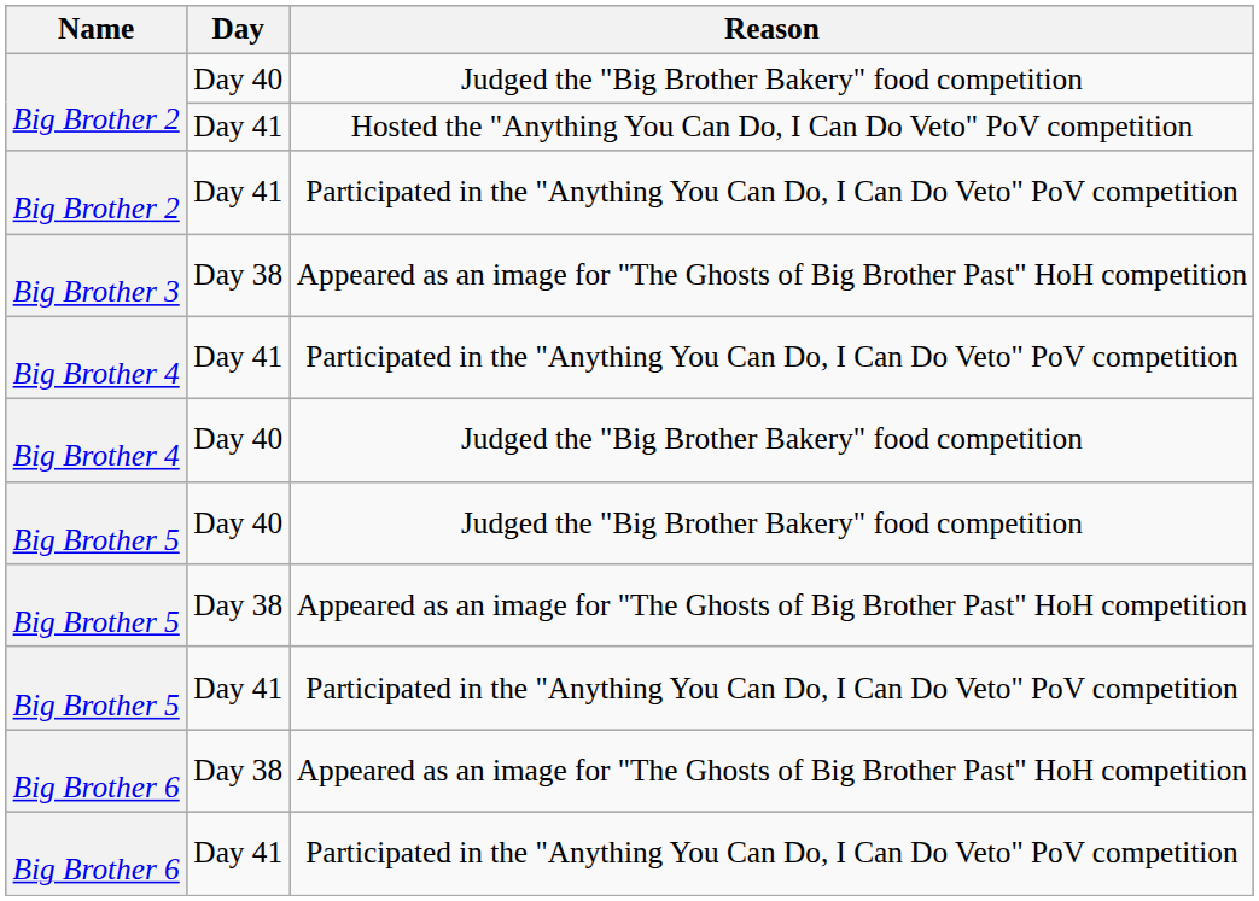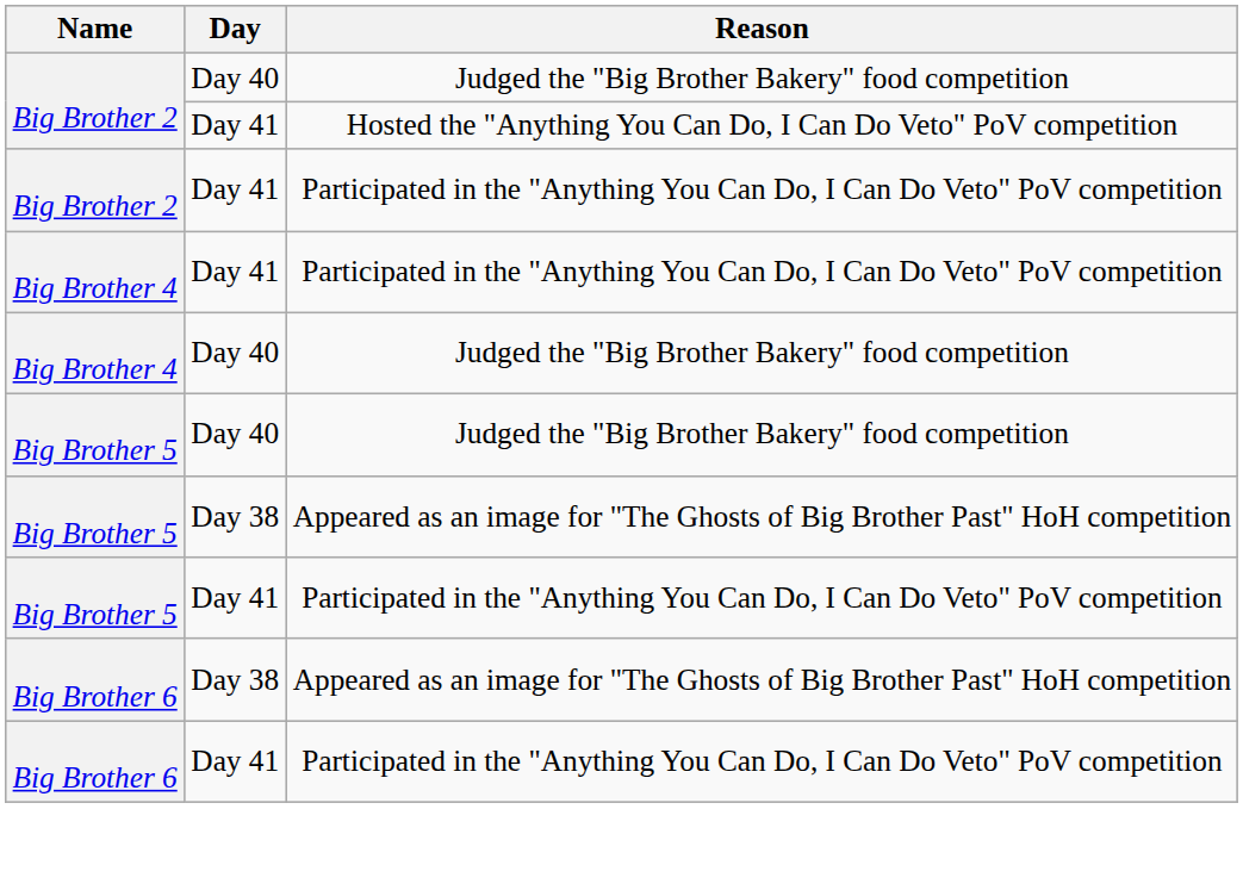- row: Big Brother 3 | Day 38 | Appeared as an image for "The Ghosts of Big Brother Past" HoH competition
